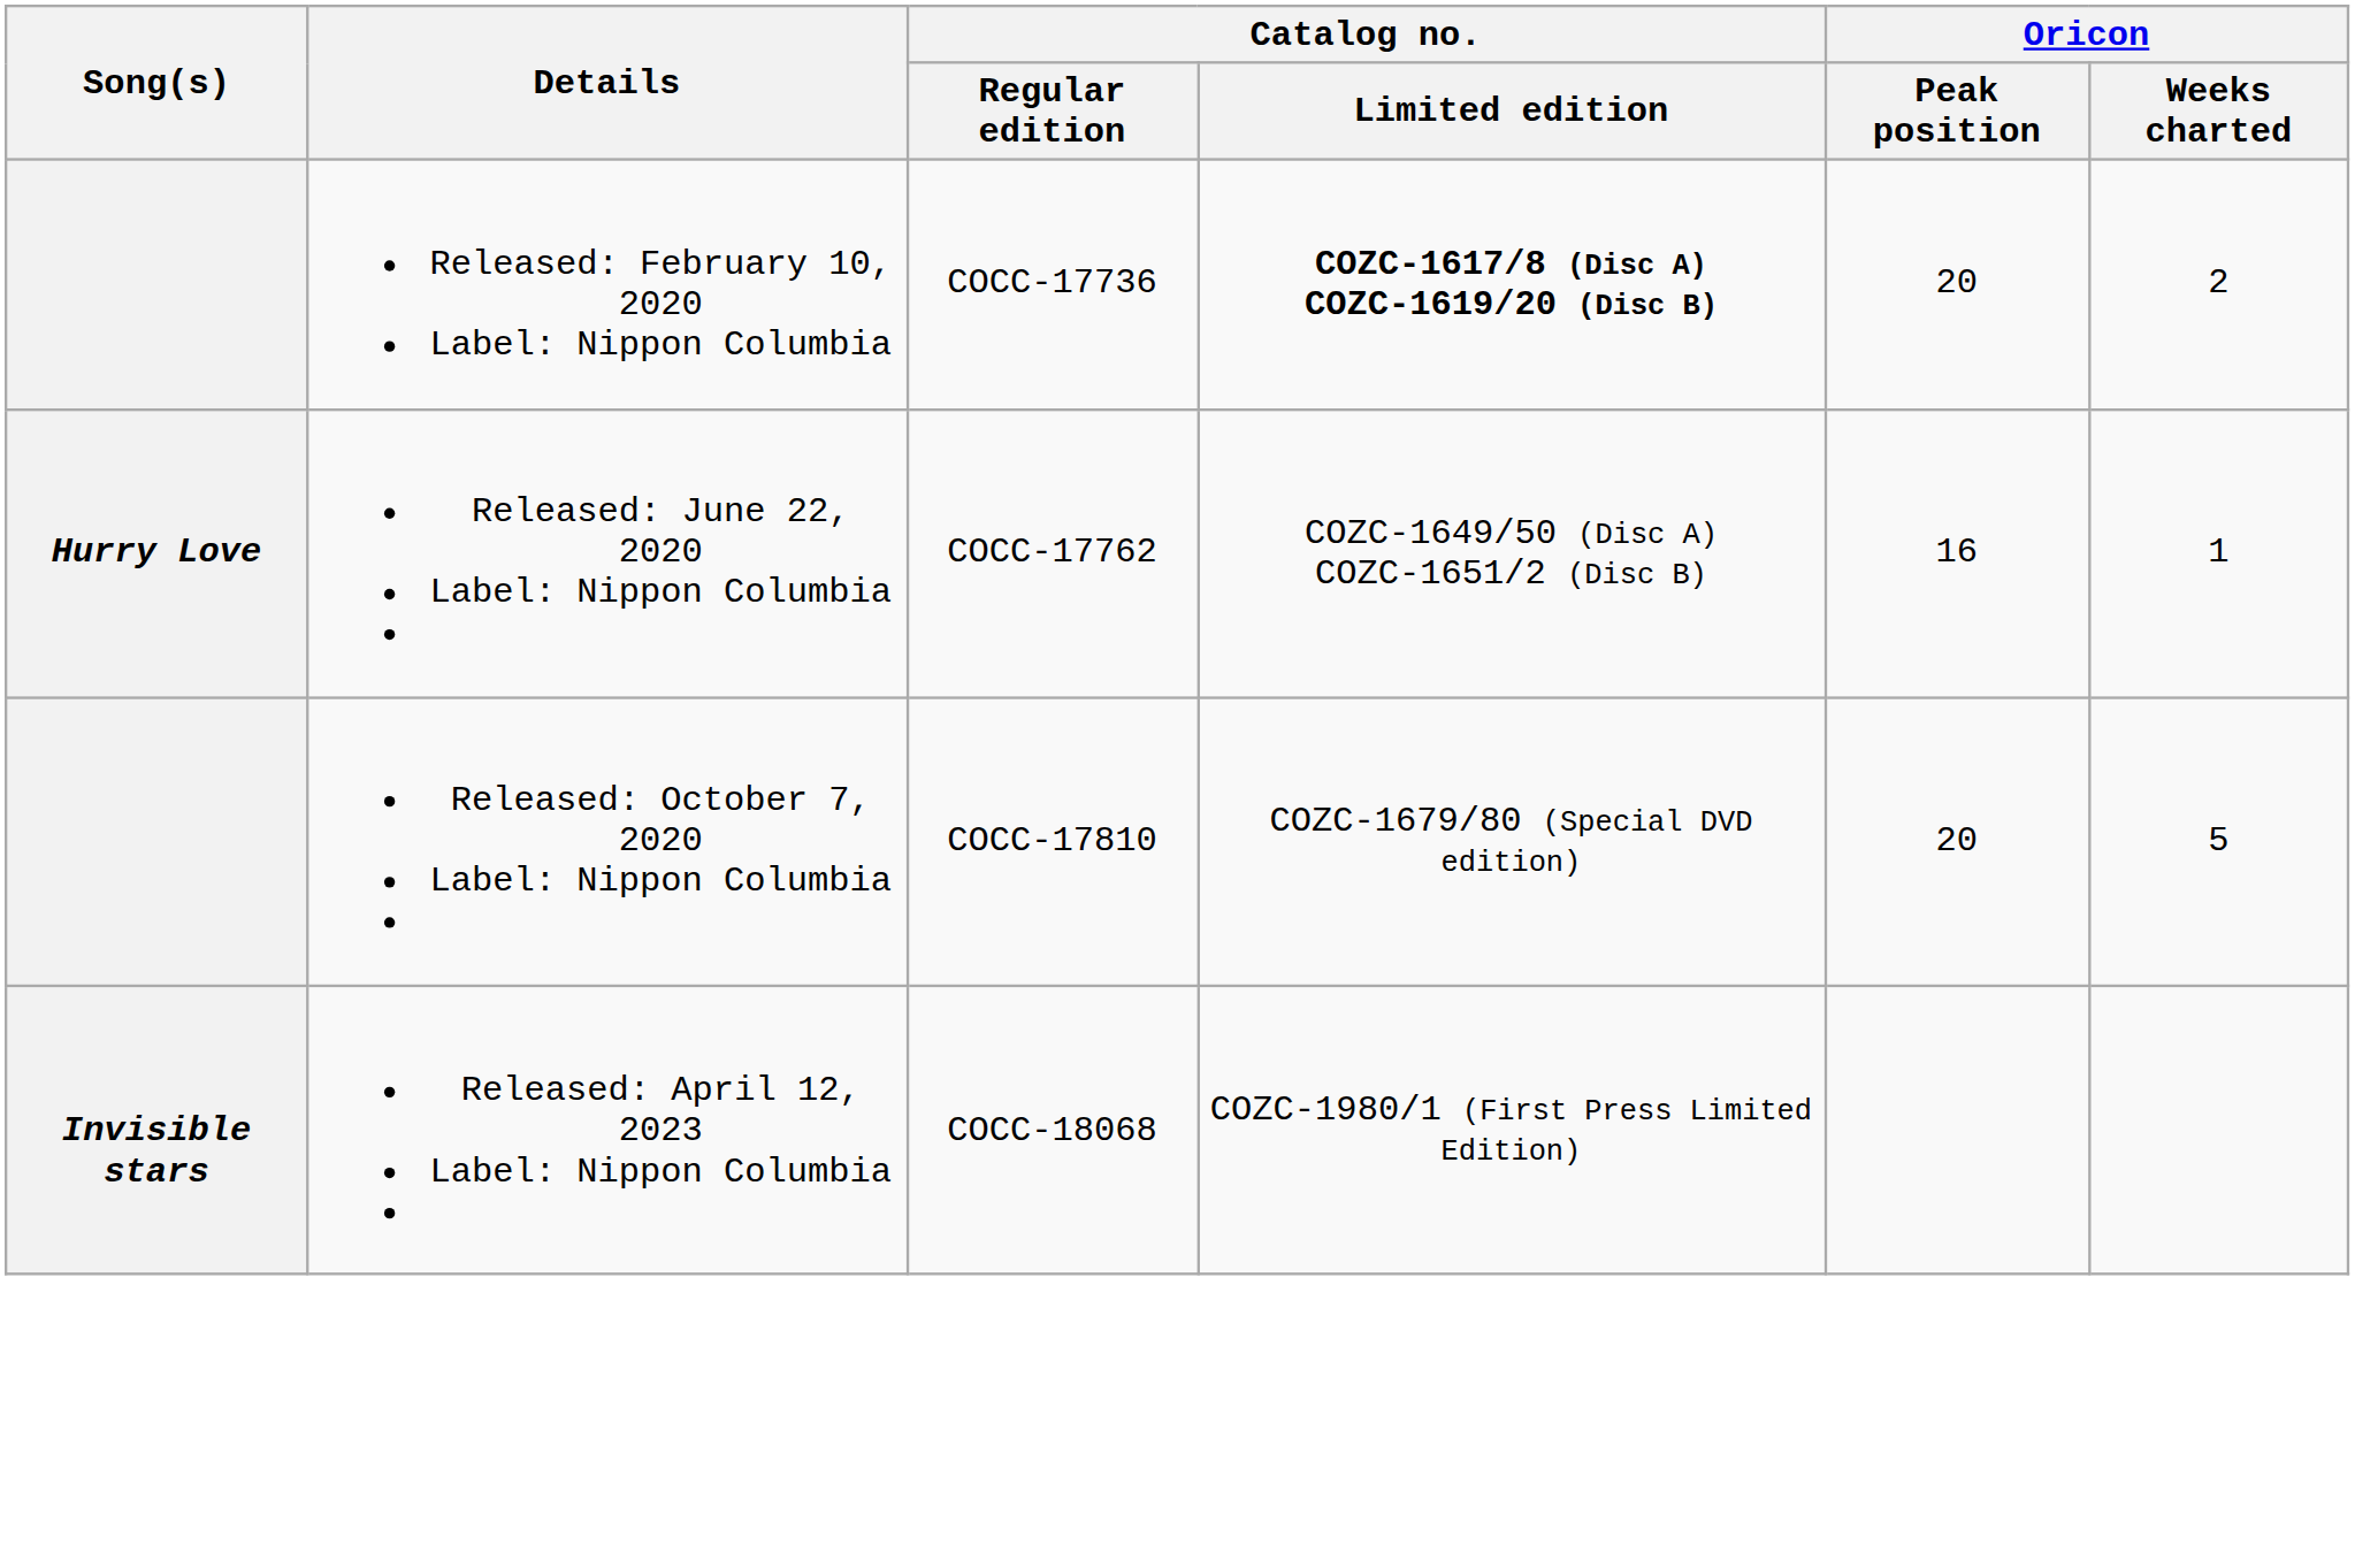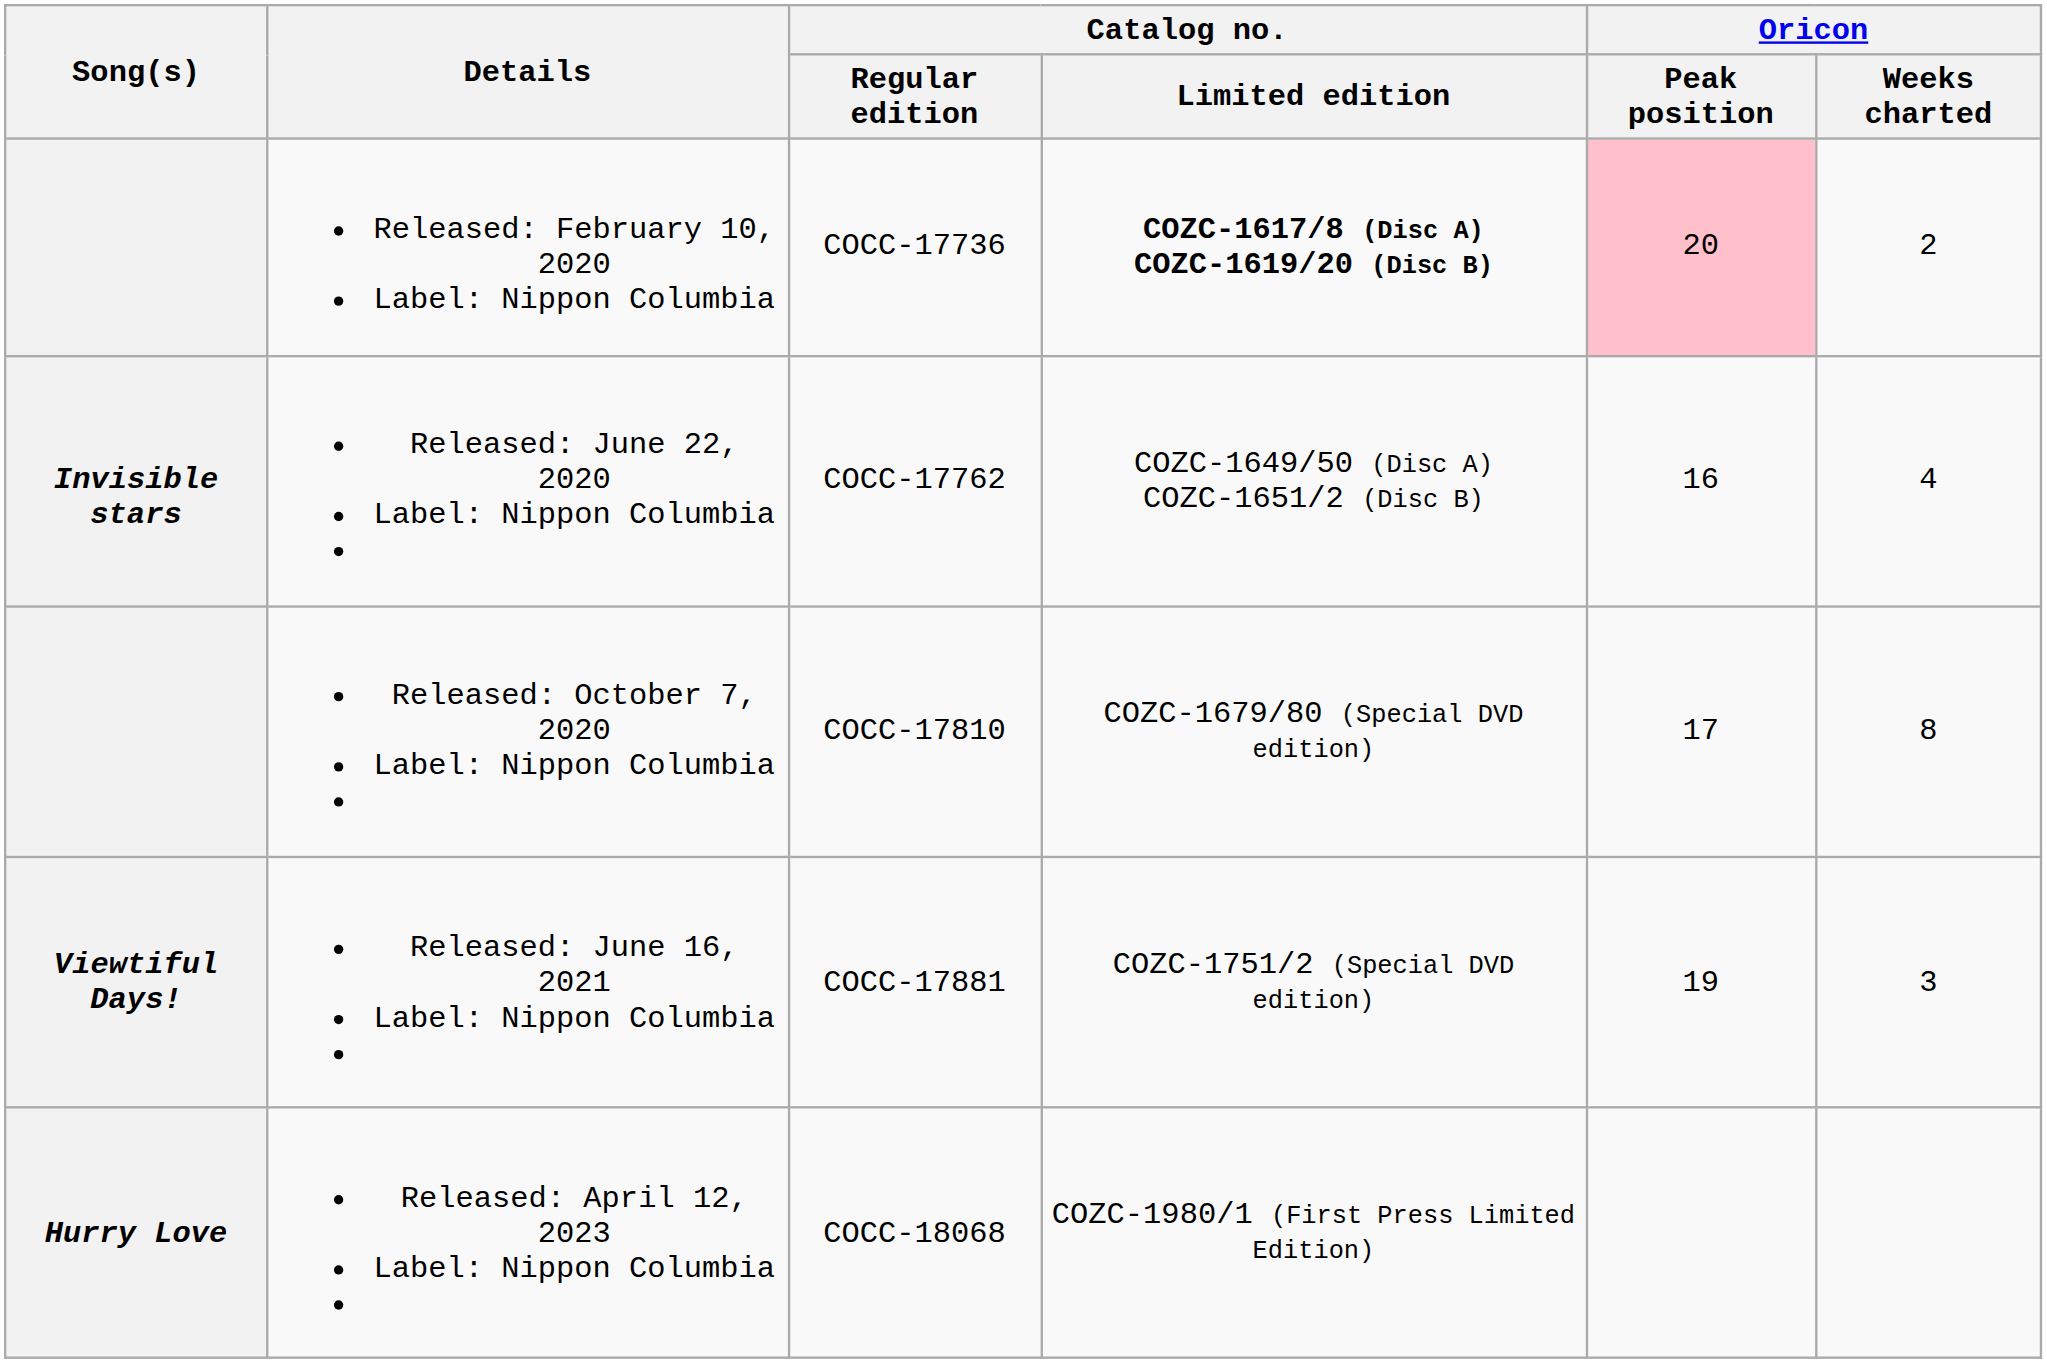Released: February 10, 2020 Label: Nippon Columbia | Oricon / Peak position: no background -> pink background
Released: June 22, 2020 Label: Nippon Columbia | Song(s): Hurry Love -> Invisible stars
Released: June 22, 2020 Label: Nippon Columbia | Oricon / Weeks charted: 1 -> 4
Released: October 7, 2020 Label: Nippon Columbia | Oricon / Peak position: 20 -> 17
Released: October 7, 2020 Label: Nippon Columbia | Oricon / Weeks charted: 5 -> 8
+ row: Viewtiful Days! | Released: June 16, 2021 Label: Nippon Columbia | COCC-17881 | COZC-1751/2 (Special DVD edition) | 19 | 3
Released: April 12, 2023 Label: Nippon Columbia | Song(s): Invisible stars -> Hurry Love
